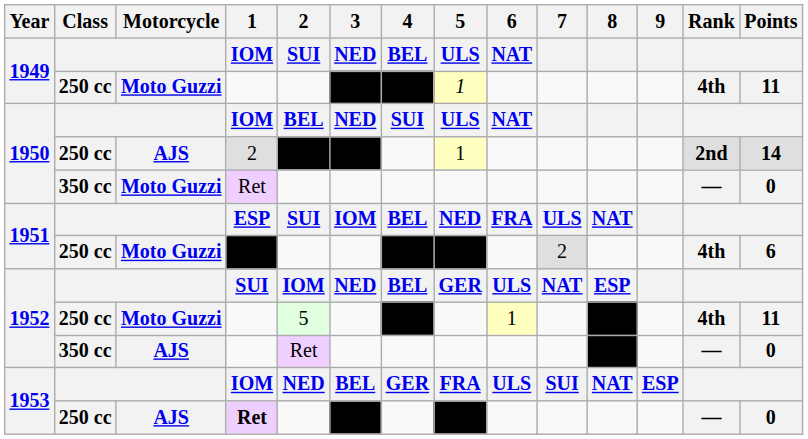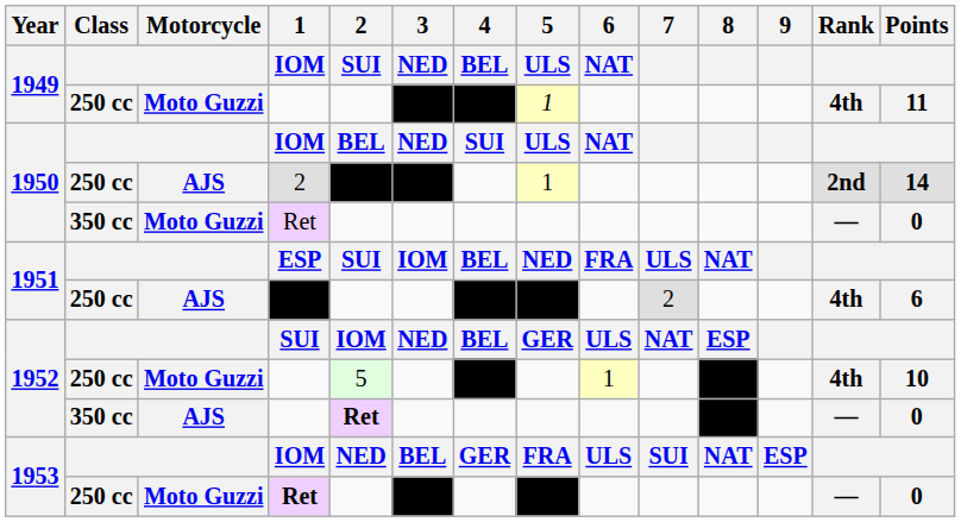1951 / 250 cc | Motorcycle: Moto Guzzi -> AJS
1952 / 250 cc | Points: 11 -> 10
1952 / 350 cc | 2 / SUI: normal -> bold
1953 / 250 cc | Motorcycle: AJS -> Moto Guzzi
